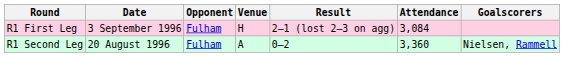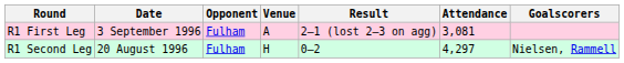R1 First Leg | Venue: H -> A
R1 First Leg | Attendance: 3,084 -> 3,081
R1 Second Leg | Venue: A -> H
R1 Second Leg | Attendance: 3,360 -> 4,297
